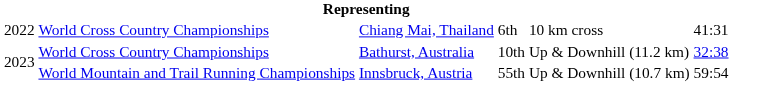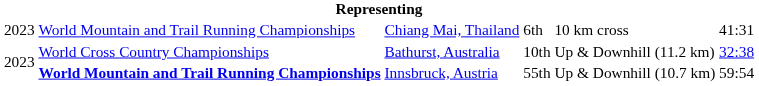Chiang Mai, Thailand | column 1: 2022 -> 2023
Chiang Mai, Thailand | column 2: World Cross Country Championships -> World Mountain and Trail Running Championships
Innsbruck, Austria | column 2: normal -> bold
